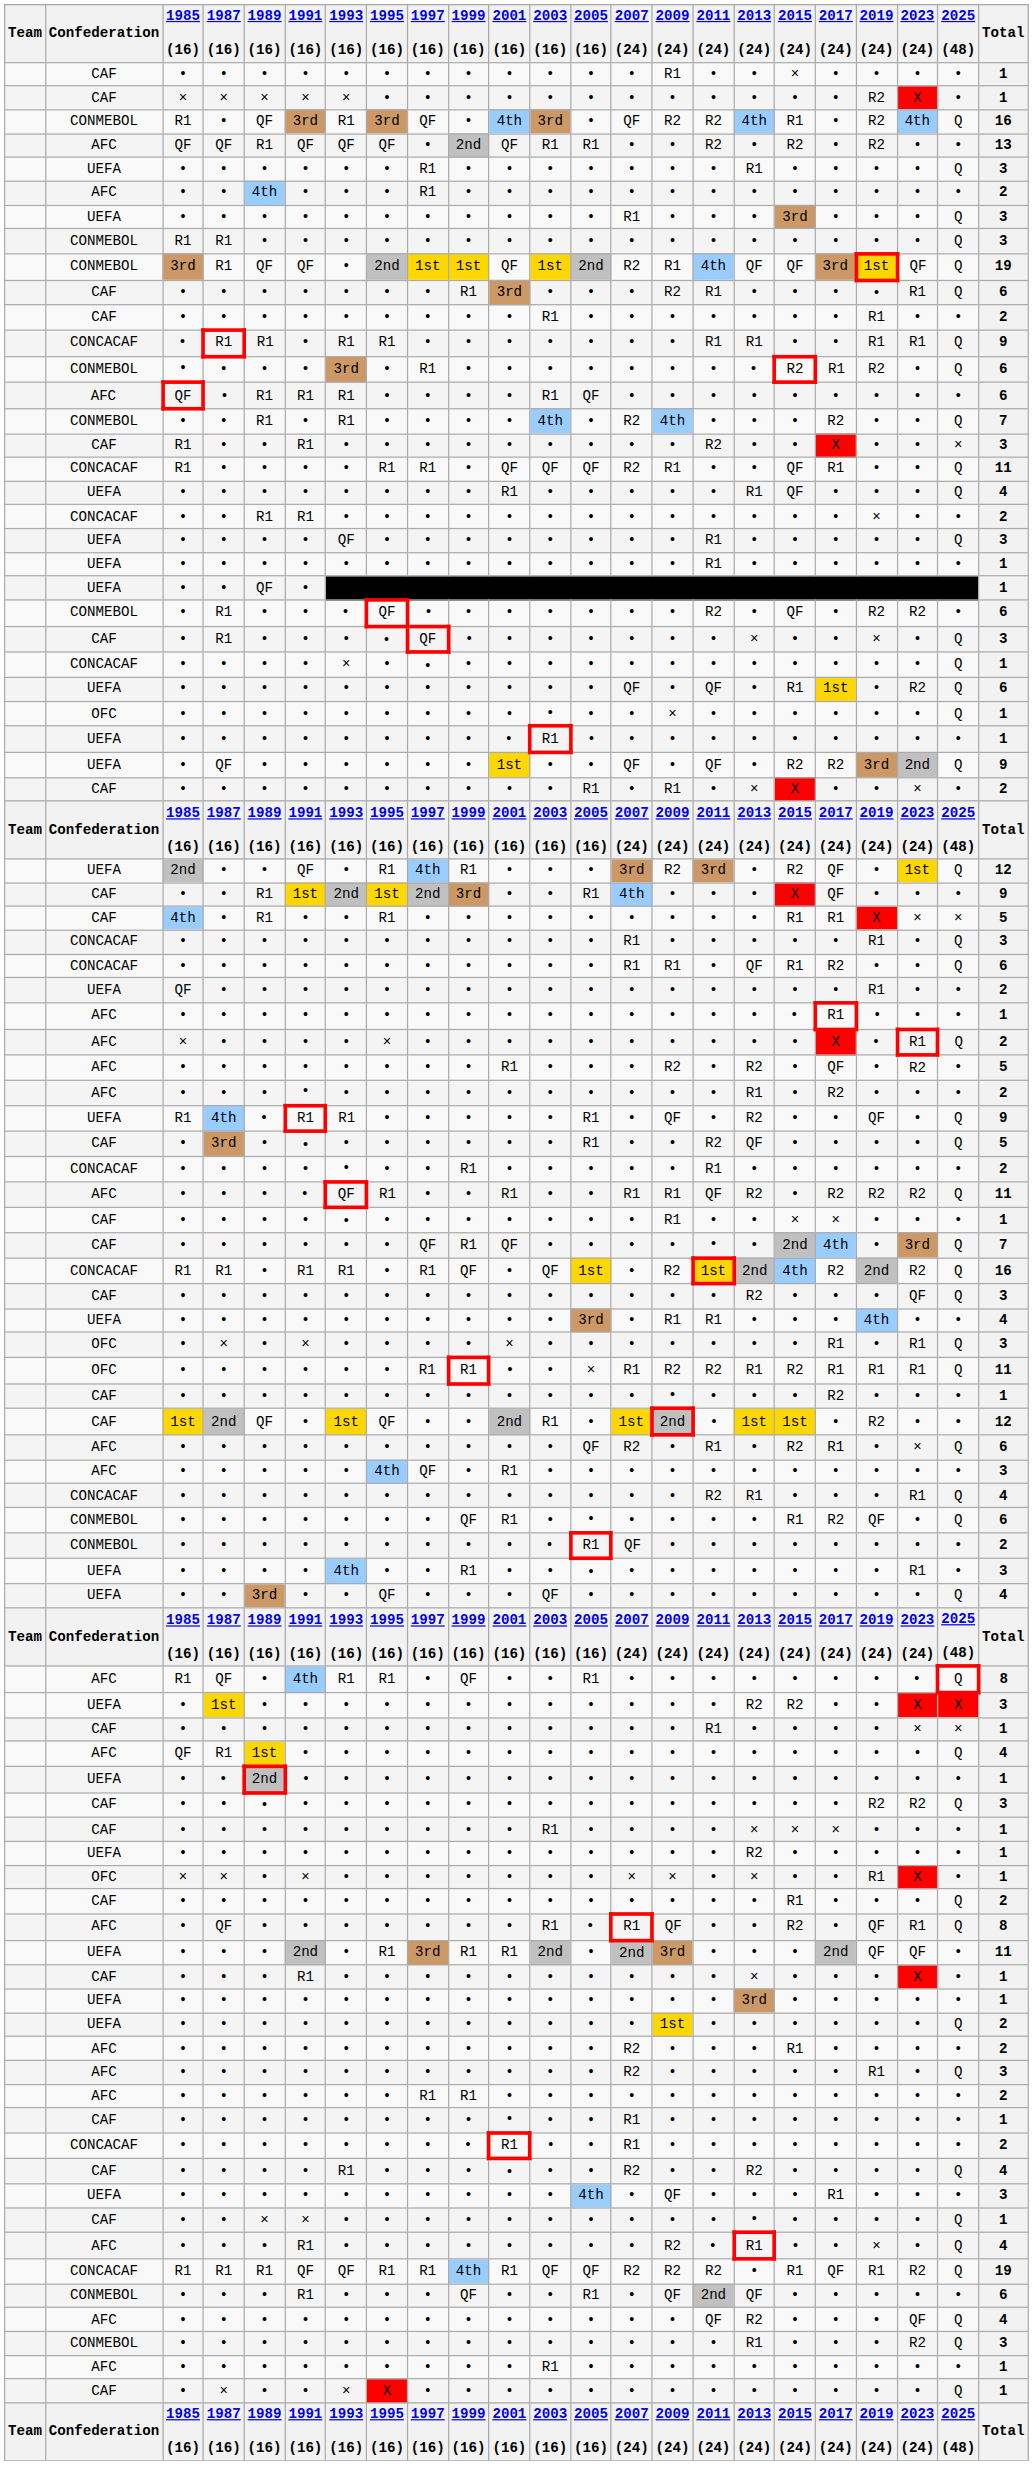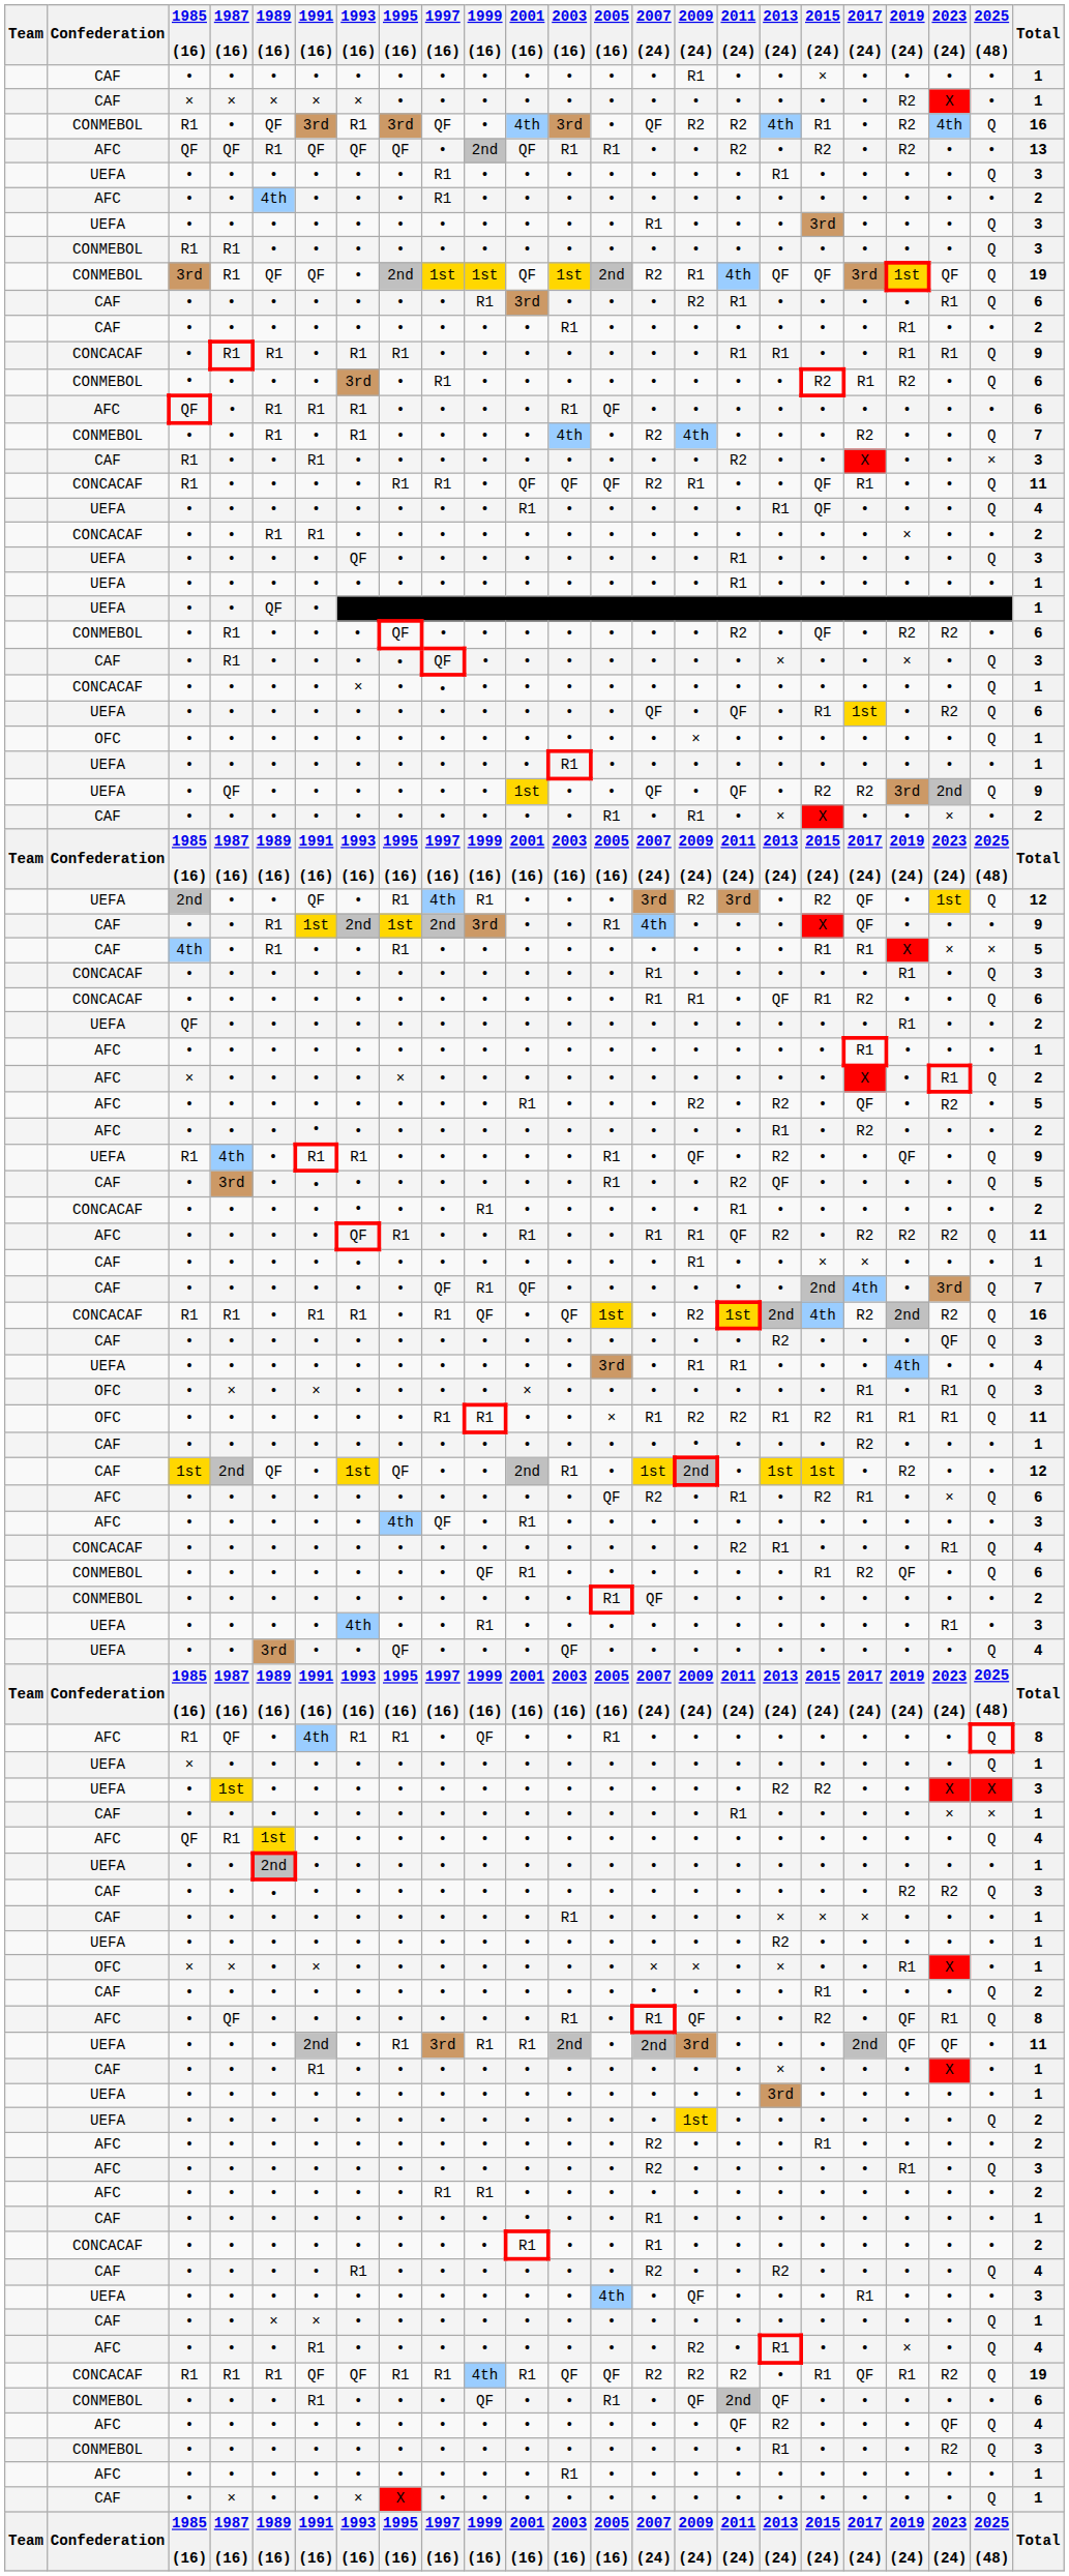+ row: UEFA | × | • | • | • | • | • | • | • | • | • | • | • | • | • | • | • | • | • | • | Q | 1
